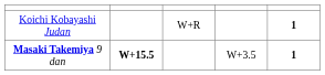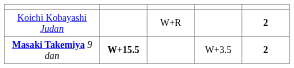Koichi Kobayashi Judan | column 5: 1 -> 2
Masaki Takemiya 9 dan | column 5: 1 -> 2
